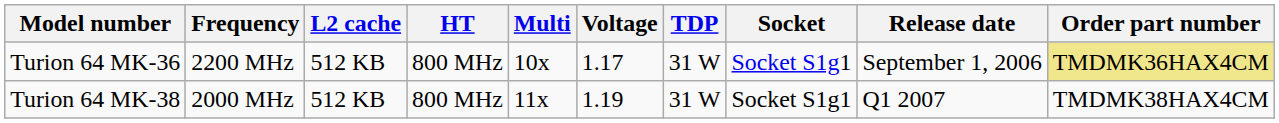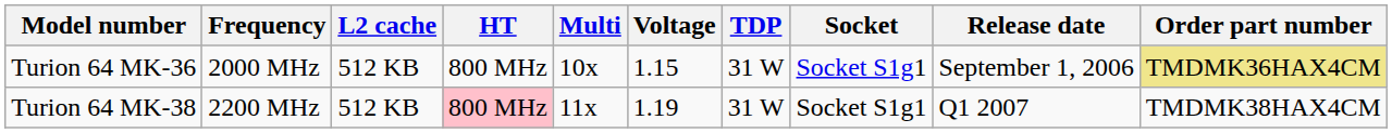Turion 64 MK-36 | Frequency: 2200 MHz -> 2000 MHz
Turion 64 MK-36 | Voltage: 1.17 -> 1.15
Turion 64 MK-38 | Frequency: 2000 MHz -> 2200 MHz
Turion 64 MK-38 | HT: no background -> pink background
